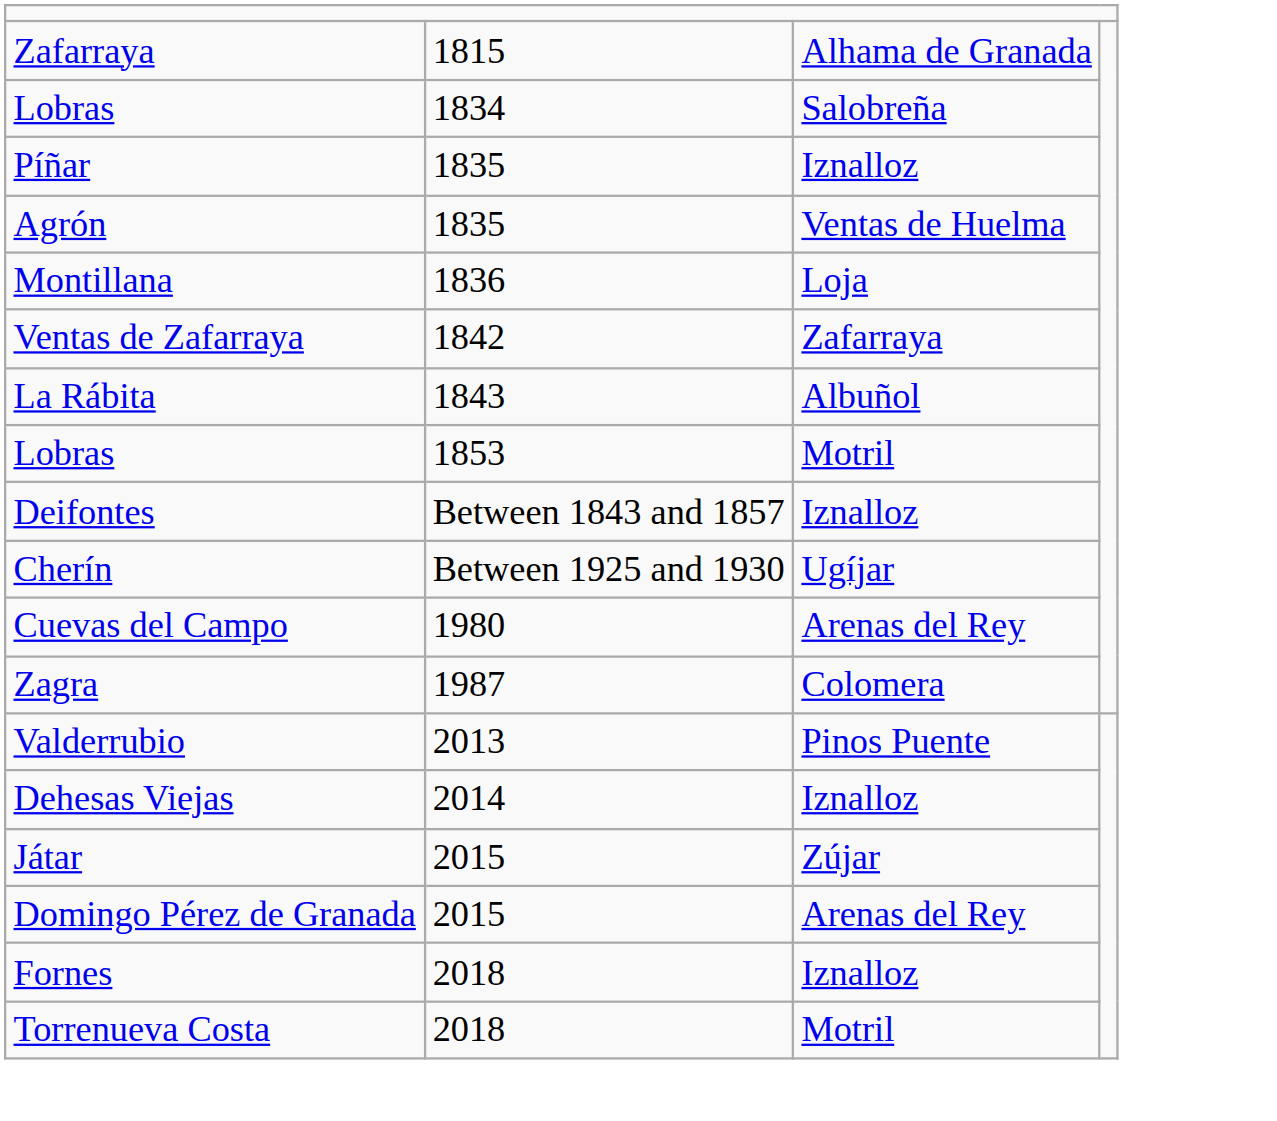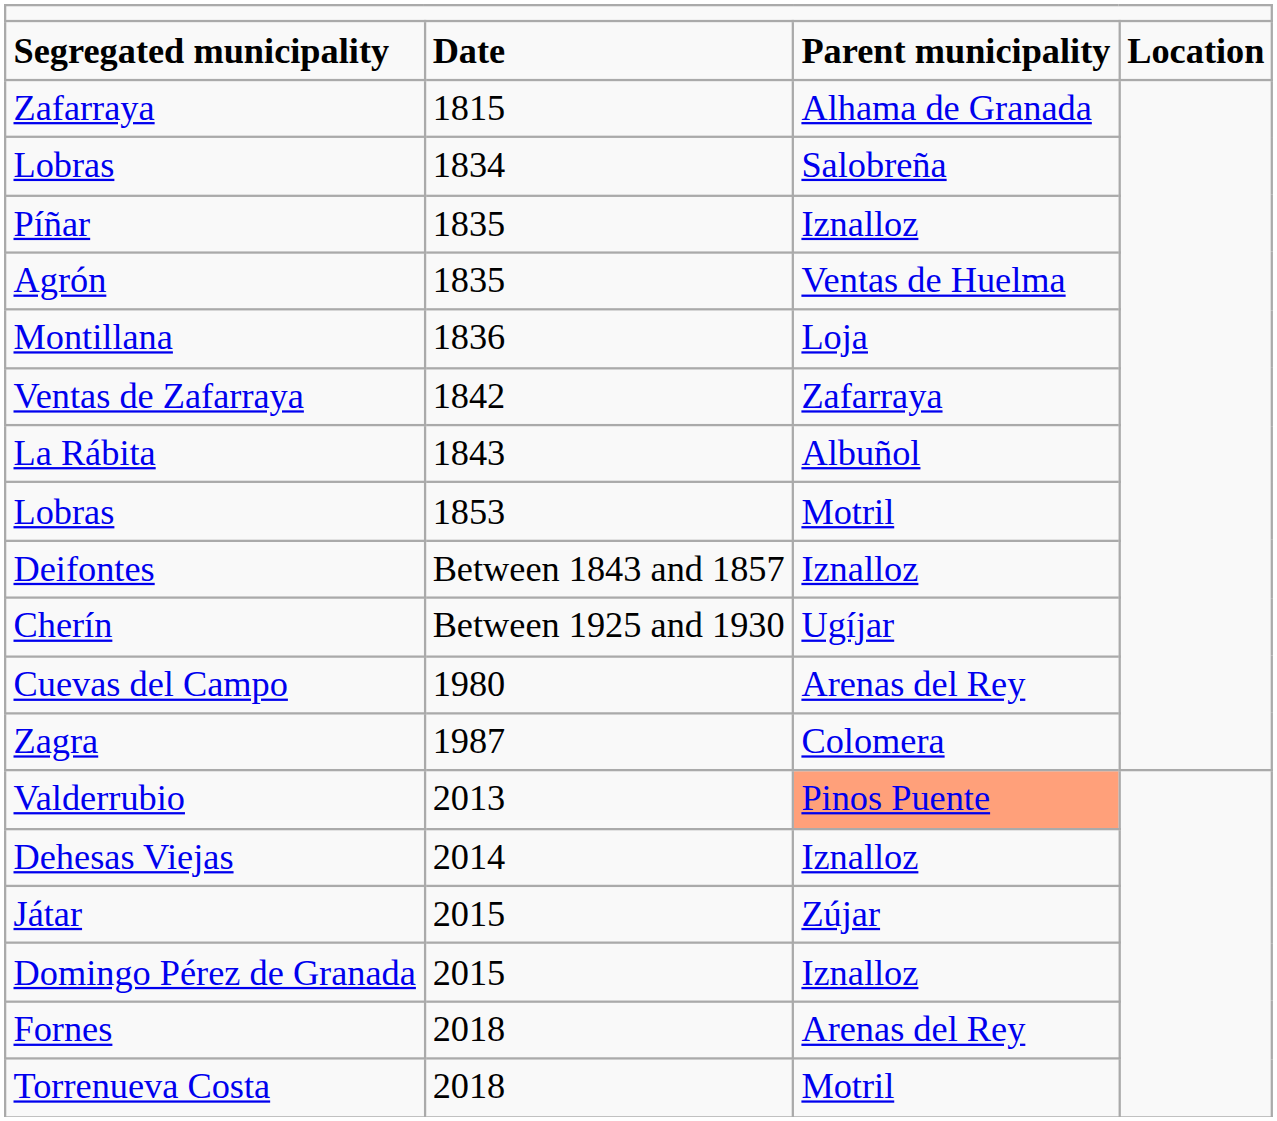+ row: Segregated municipality | Date | Parent municipality | Location
Valderrubio | column 3: no background -> lightsalmon background
Domingo Pérez de Granada | column 3: Arenas del Rey -> Iznalloz
Fornes | column 3: Iznalloz -> Arenas del Rey
